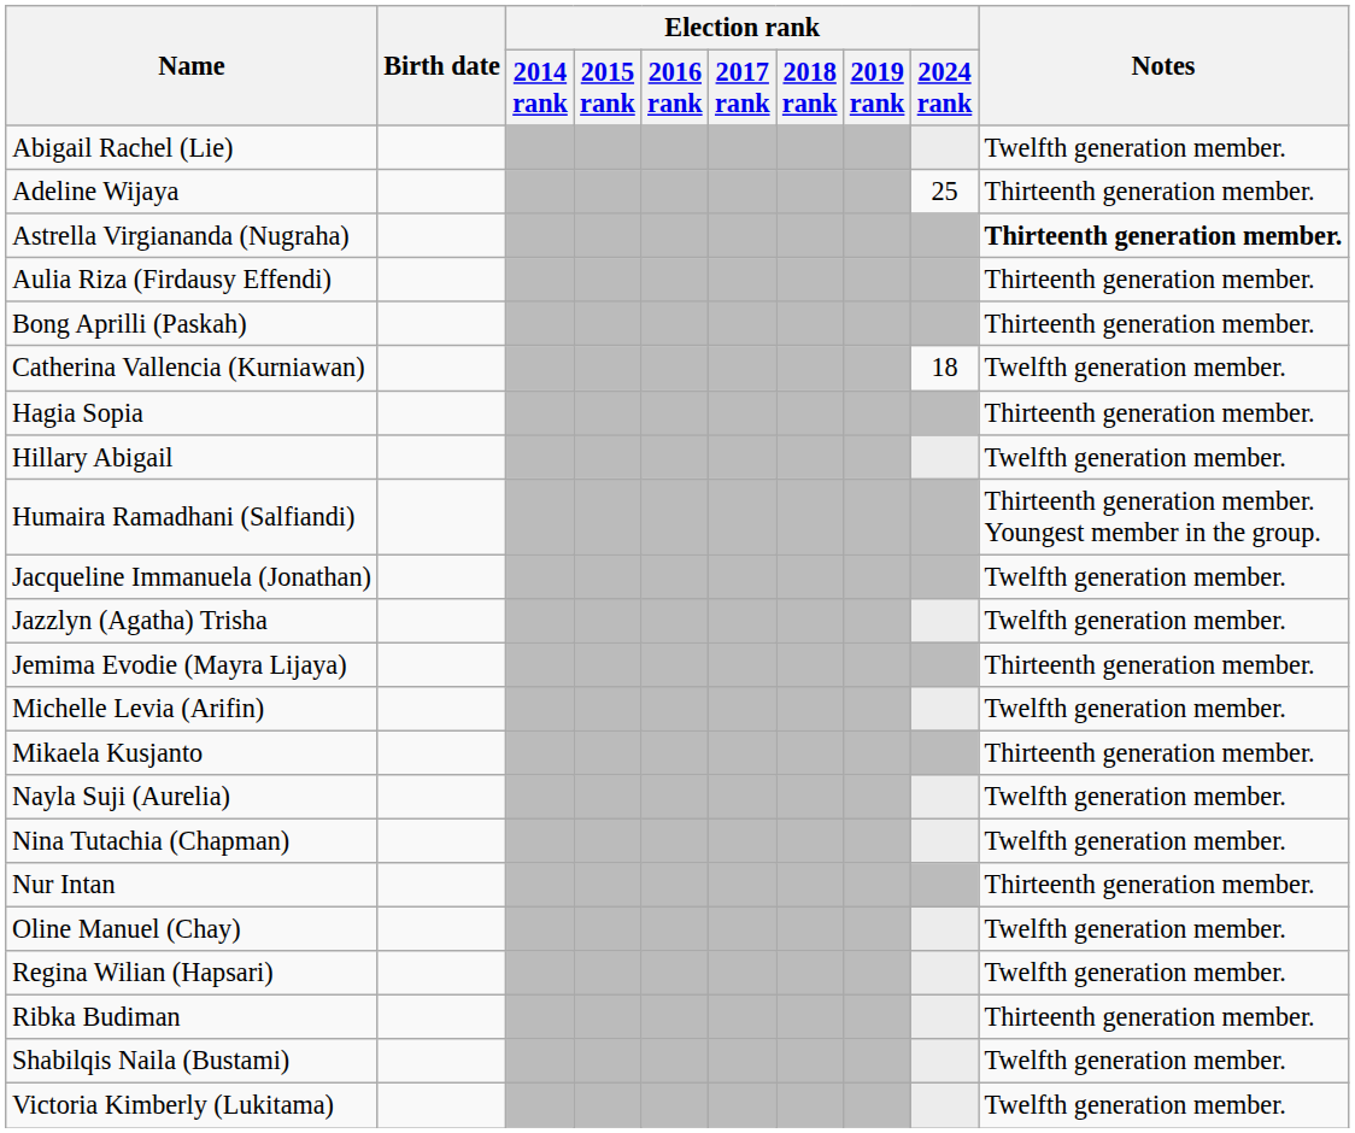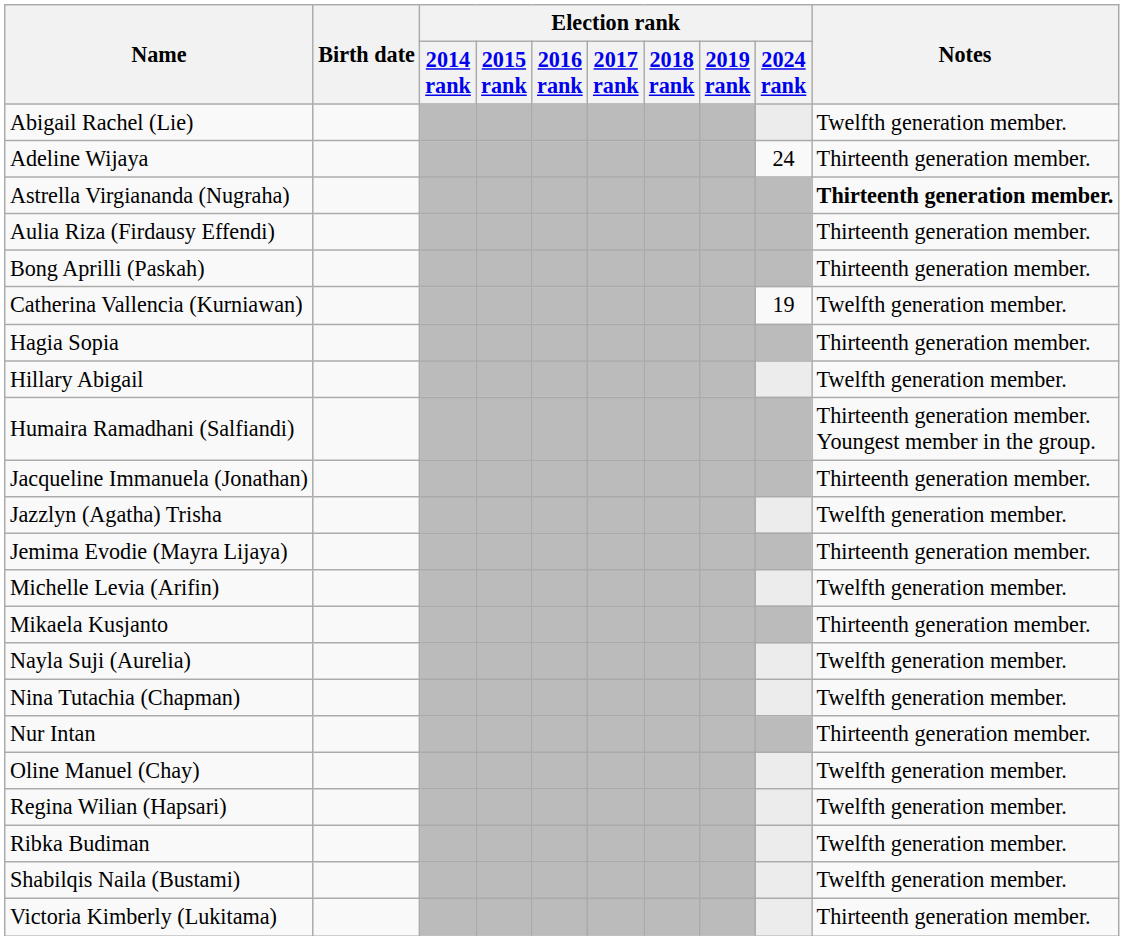Adeline Wijaya | Election rank / 2024 rank: 25 -> 24
Catherina Vallencia (Kurniawan) | Election rank / 2024 rank: 18 -> 19
Jacqueline Immanuela (Jonathan) | Notes: Twelfth generation member. -> Thirteenth generation member.
Ribka Budiman | Notes: Thirteenth generation member. -> Twelfth generation member.
Victoria Kimberly (Lukitama) | Notes: Twelfth generation member. -> Thirteenth generation member.
